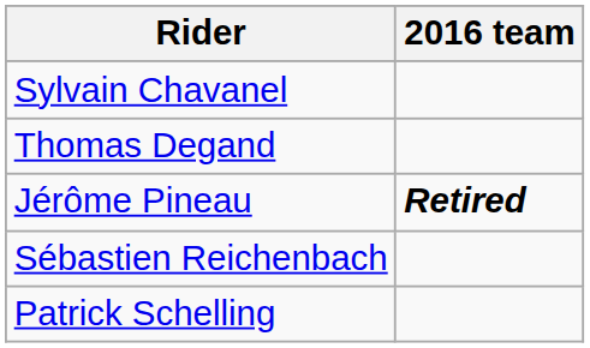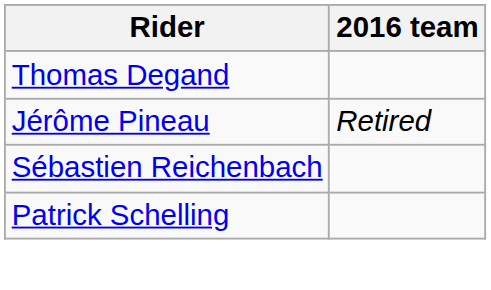- row: Sylvain Chavanel
Jérôme Pineau | 2016 team: bold -> normal
